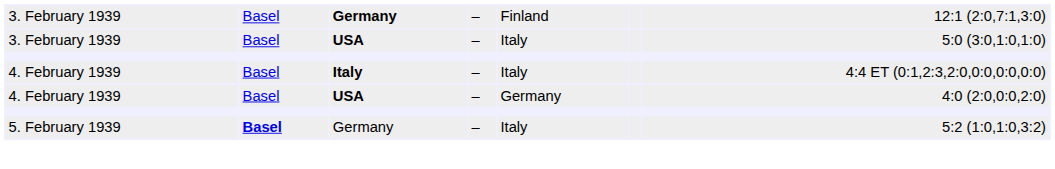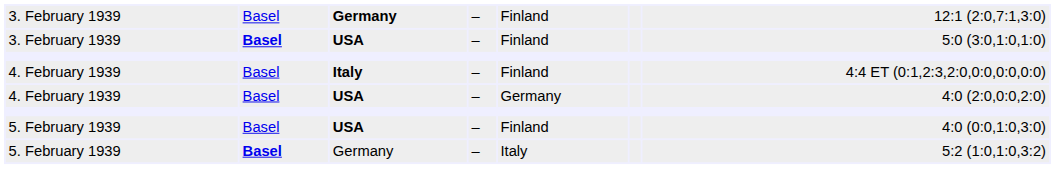3. February 1939 / USA | column 2: normal -> bold
3. February 1939 / USA | column 5: Italy -> Finland
4. February 1939 / Italy | column 5: Italy -> Finland
+ row: 5. February 1939 | Basel | USA | – | Finland | 4:0 (0:0,1:0,3:0)
